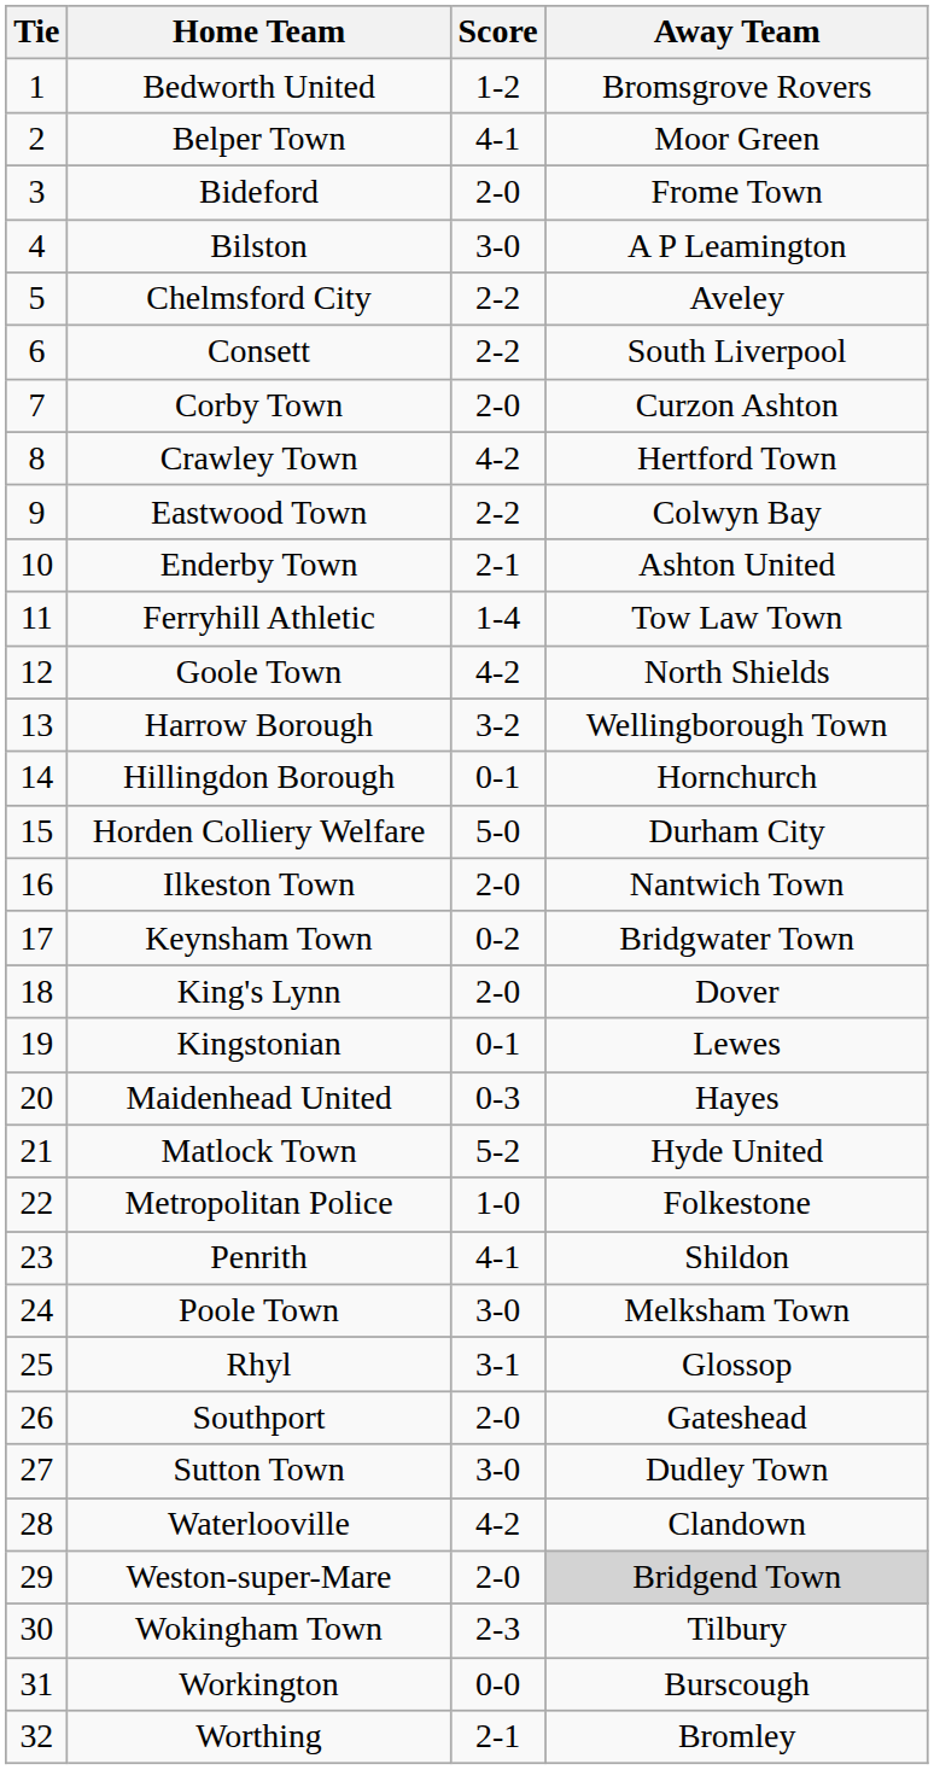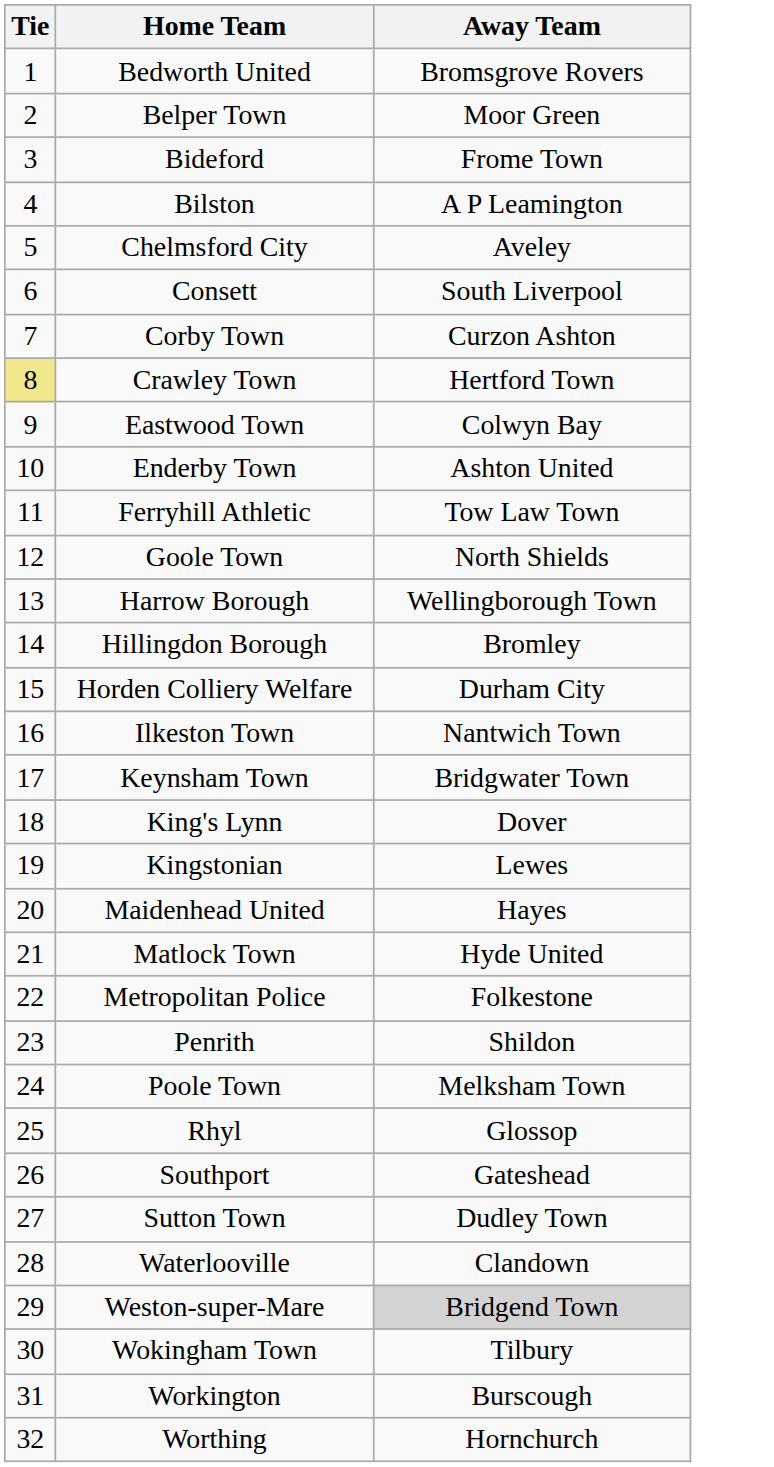- column: Score | 1-2 | 4-1 | 2-0 | 3-0 | 2-2 | 2-2 | 2-0 | 4-2 | 2-2 | 2-1 | 1-4 | 4-2 | 3-2 | 0-1 | 5-0 | 2-0 | 0-2 | 2-0 | 0-1 | 0-3 | 5-2 | 1-0 | 4-1 | 3-0 | 3-1 | 2-0 | 3-0 | 4-2 | 2-0 | 2-3 | 0-0 | 2-1
Crawley Town | Tie: no background -> khaki background
Hillingdon Borough | Away Team: Hornchurch -> Bromley
Worthing | Away Team: Bromley -> Hornchurch
